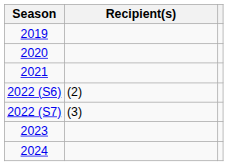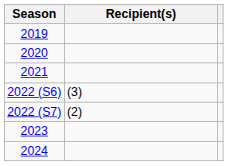2022 (S6) | Recipient(s): (2) -> (3)
2022 (S7) | Recipient(s): (3) -> (2)
